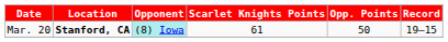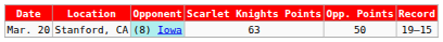Mar. 20 | Location: bold -> normal
Mar. 20 | Scarlet Knights Points: 61 -> 63
